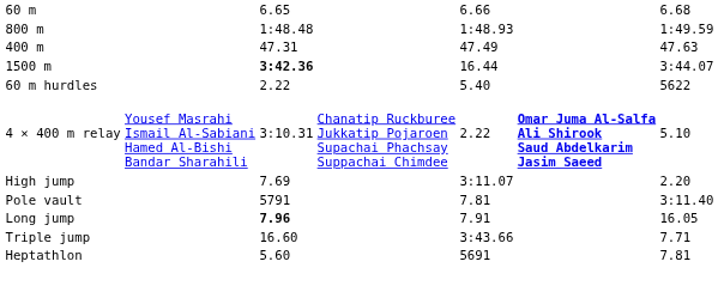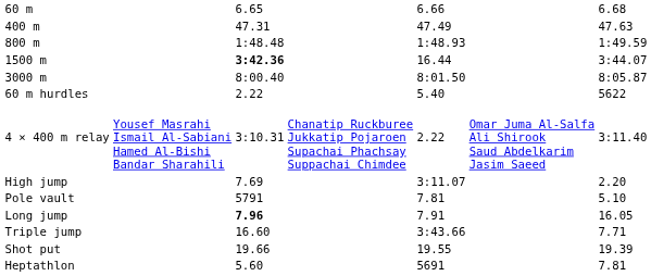rows swapped: 400 m <-> 800 m
+ row: 3000 m | 8:00.40 | 8:01.50 | 8:05.87
4 × 400 m relay | column 6: bold -> normal
4 × 400 m relay | column 7: 5.10 -> 3:11.40
Pole vault | column 7: 3:11.40 -> 5.10
+ row: Shot put | 19.66 | 19.55 | 19.39
